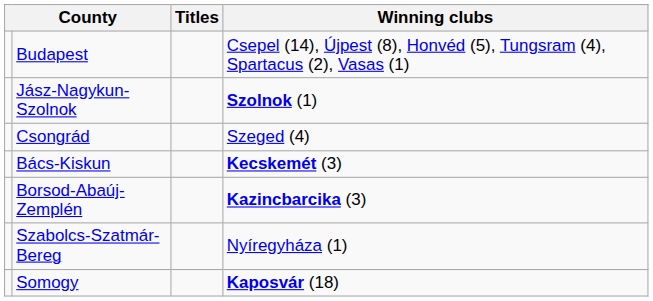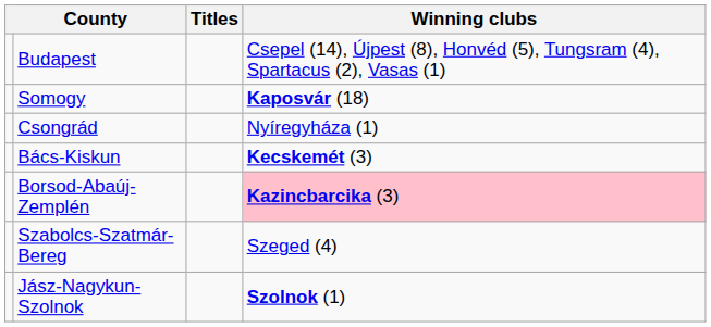rows swapped: Somogy <-> Jász-Nagykun-Szolnok
Csongrád | Winning clubs: Szeged (4) -> Nyíregyháza (1)
Borsod-Abaúj-Zemplén | Winning clubs: no background -> pink background
Szabolcs-Szatmár-Bereg | Winning clubs: Nyíregyháza (1) -> Szeged (4)
